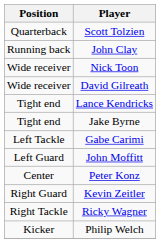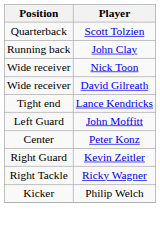- row: Tight end | Jake Byrne
- row: Left Tackle | Gabe Carimi
